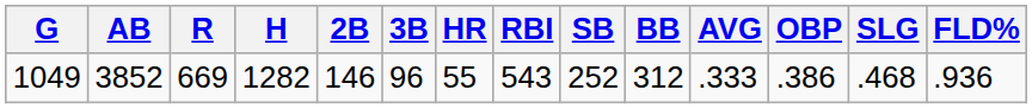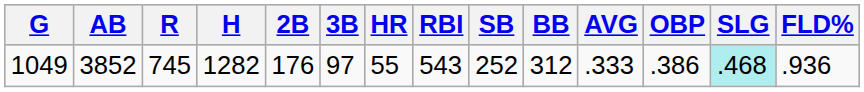1049 | R: 669 -> 745
1049 | 2B: 146 -> 176
1049 | 3B: 96 -> 97
1049 | SLG: no background -> paleturquoise background
